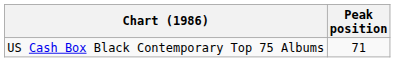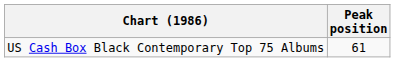US Cash Box Black Contemporary Top 75 Albums | Peak position: 71 -> 61
